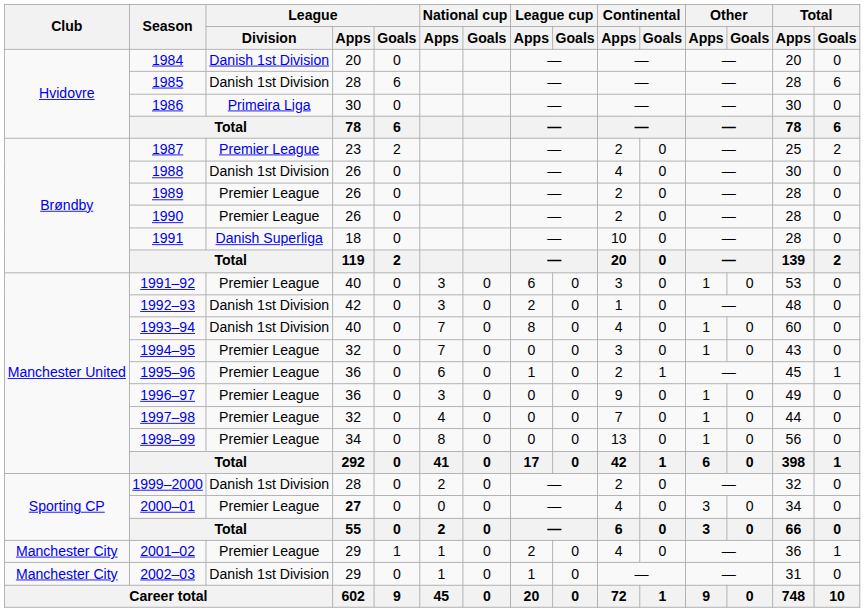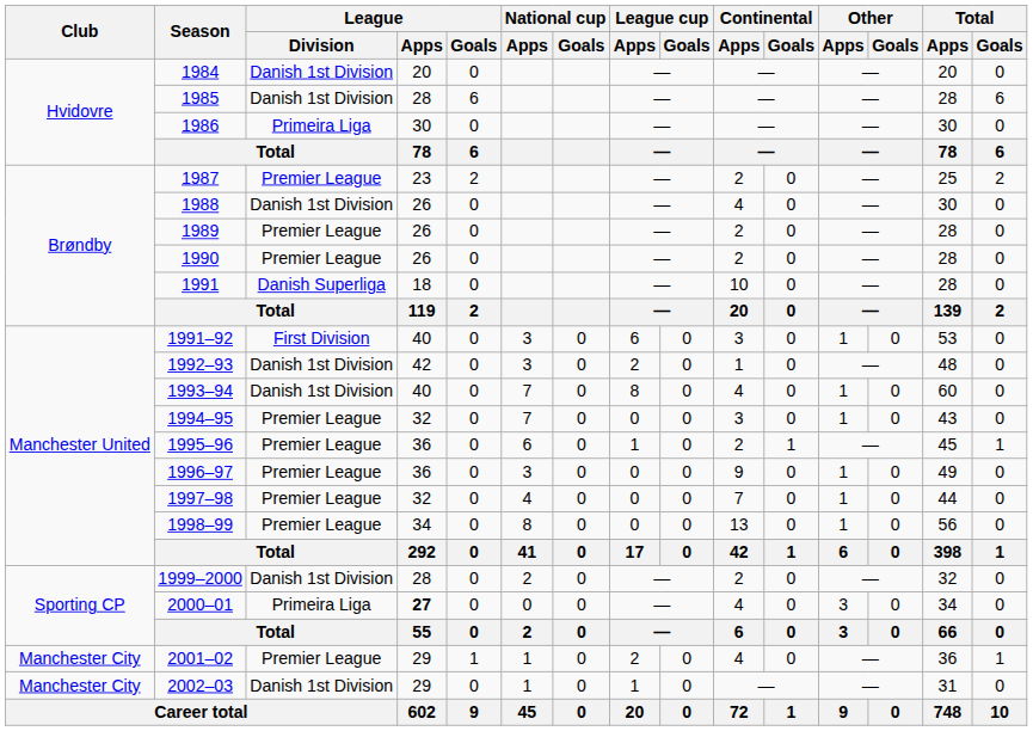1991–92 | League / Division: Premier League -> First Division
2000–01 | League / Division: Premier League -> Primeira Liga
